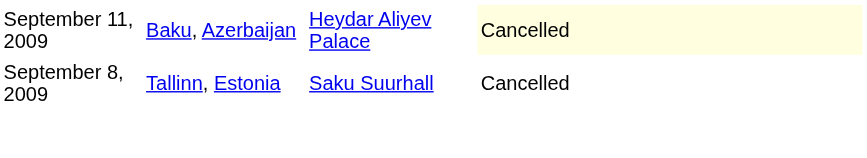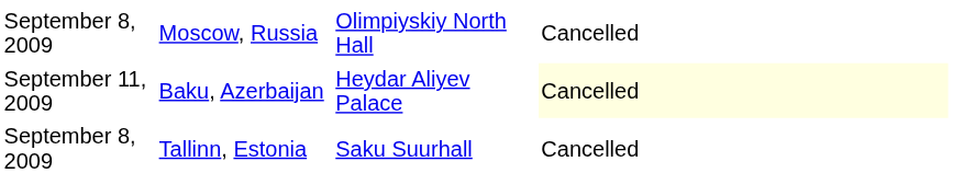+ row: September 8, 2009 | Moscow, Russia | Olimpiyskiy North Hall | Cancelled
